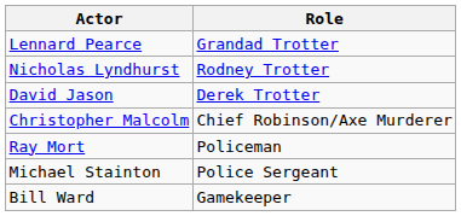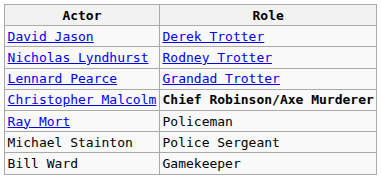rows swapped: David Jason <-> Lennard Pearce
Christopher Malcolm | Role: normal -> bold
